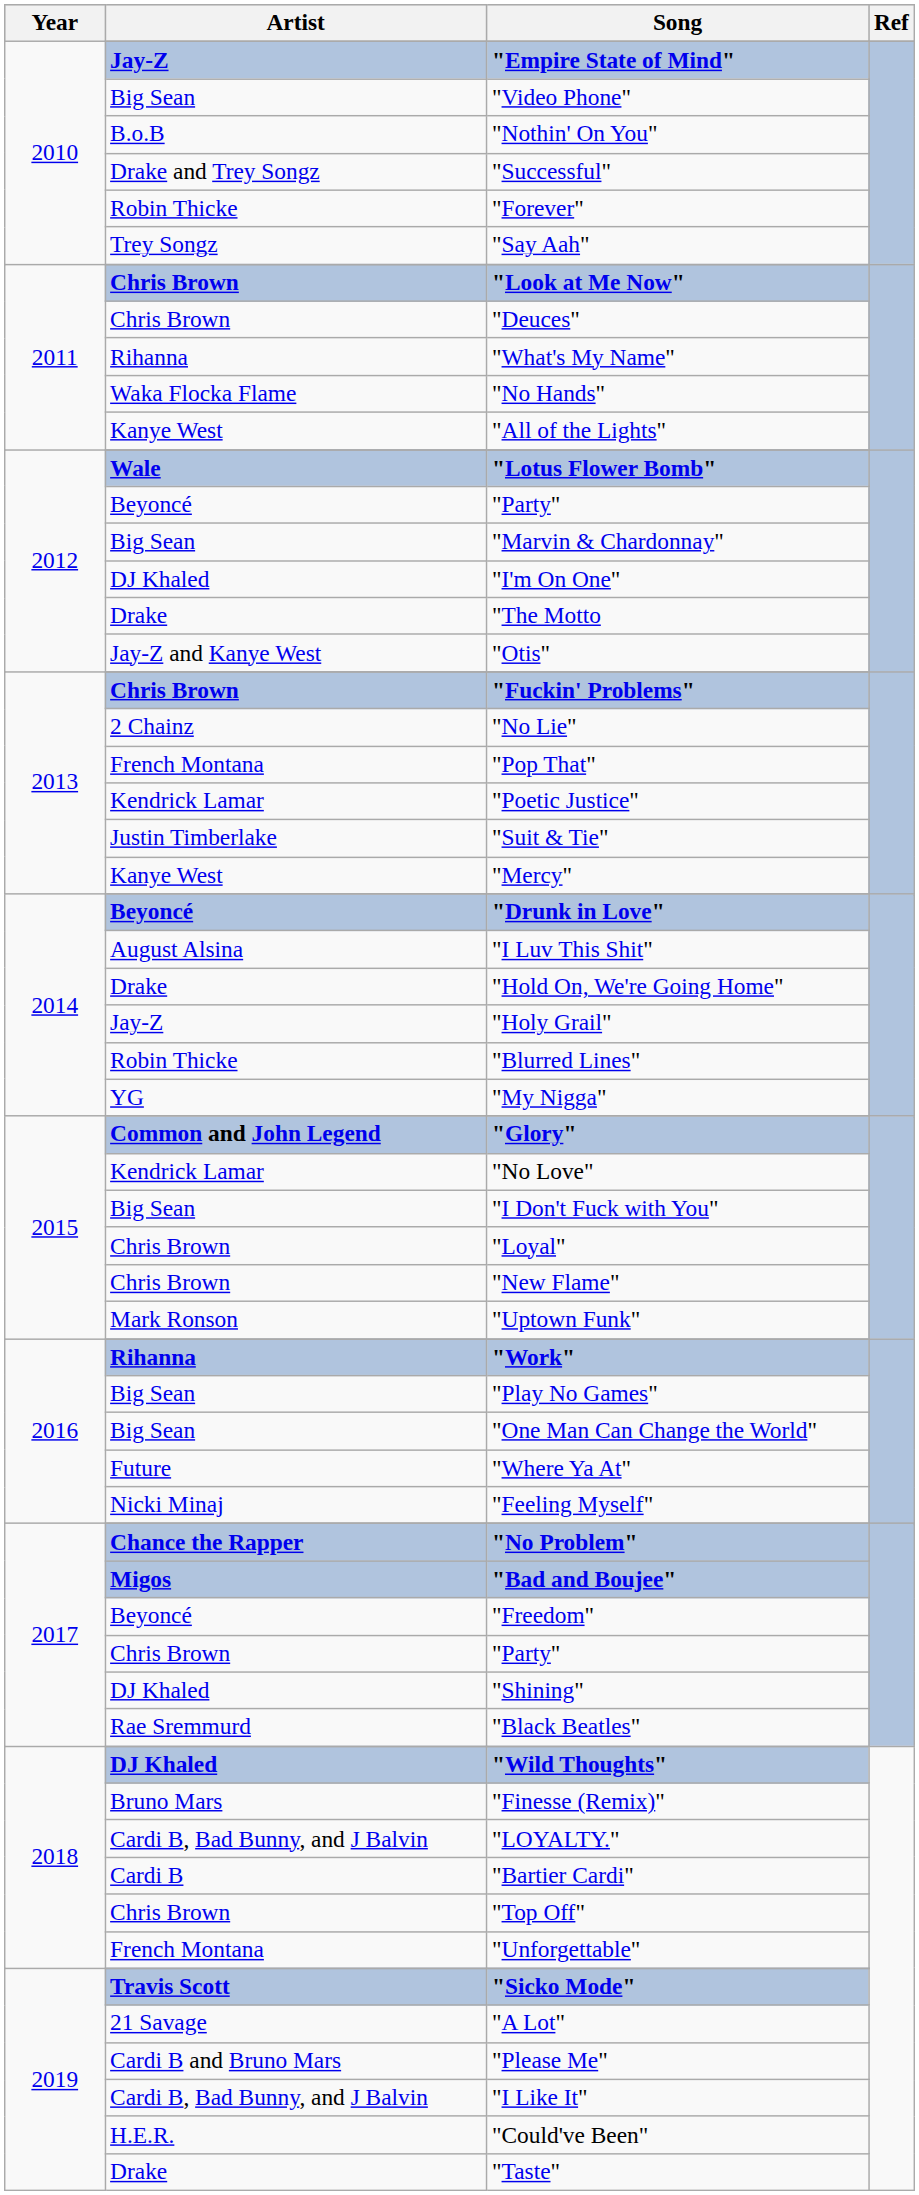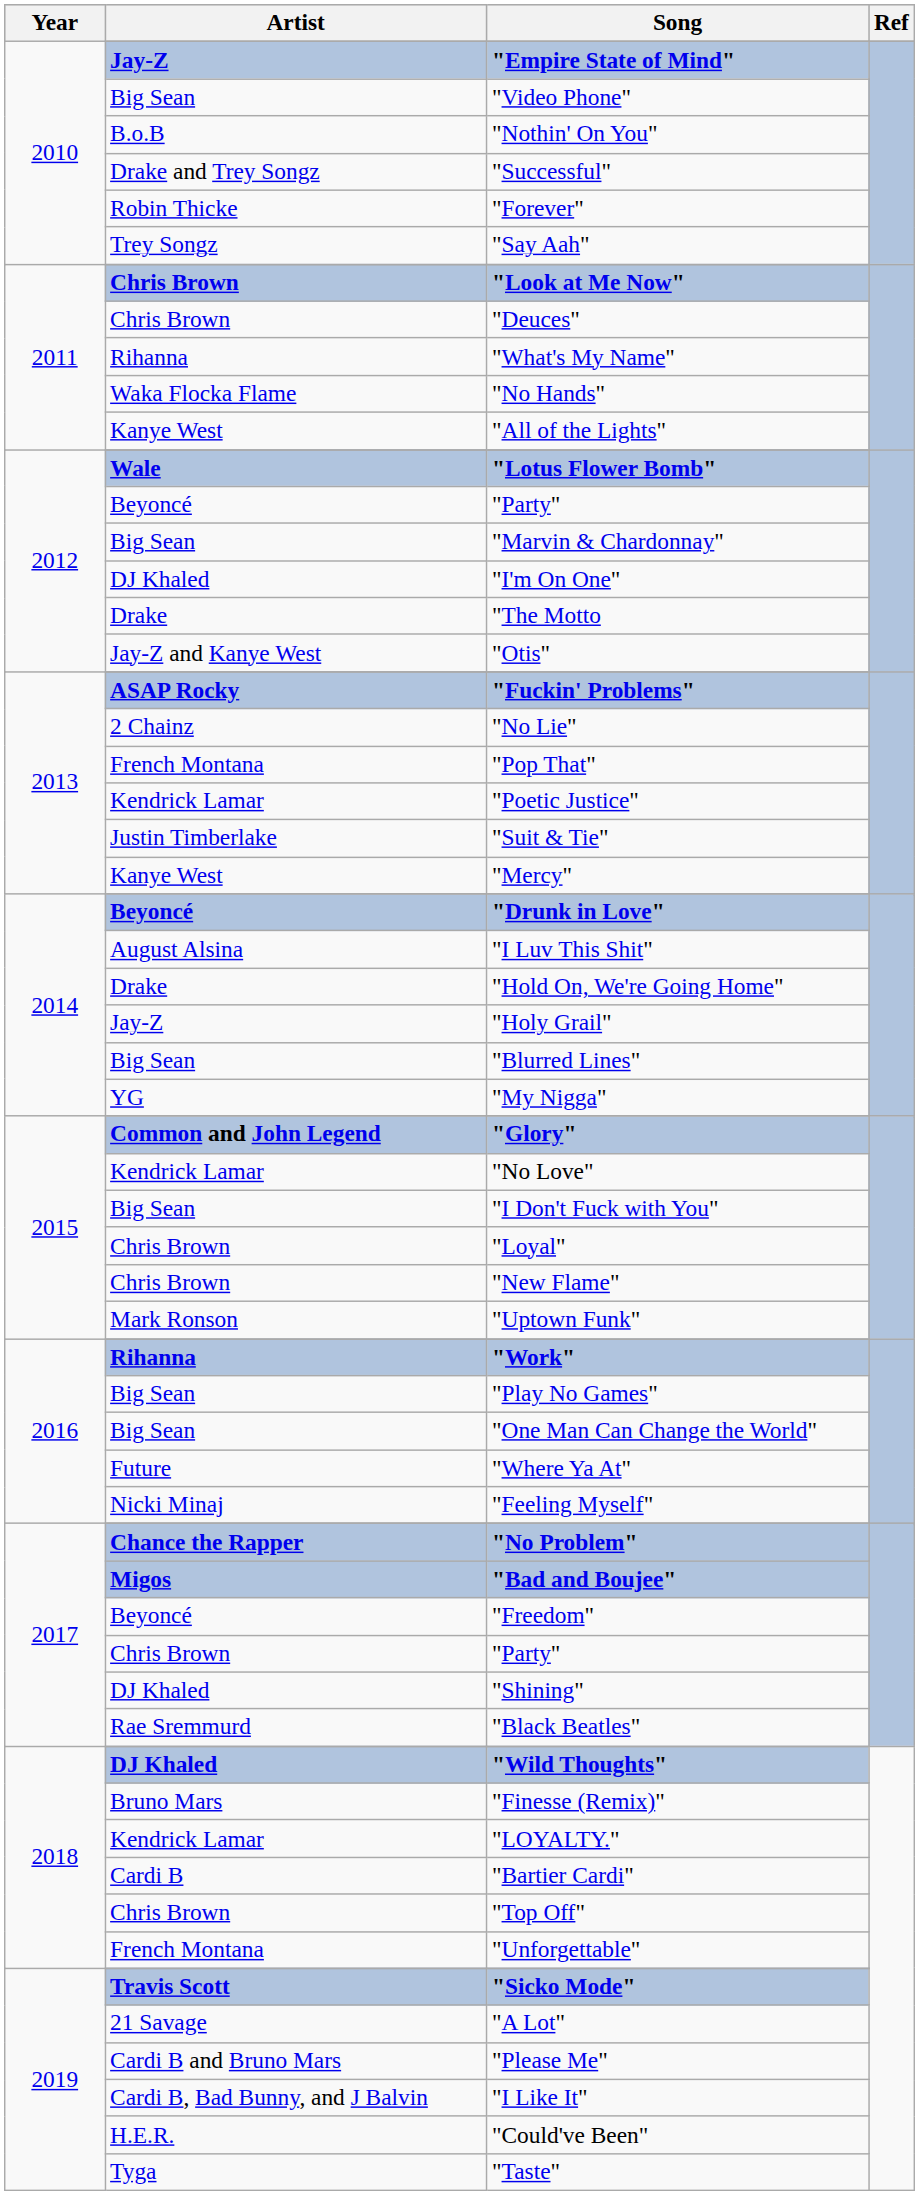"Fuckin' Problems" | Artist: Chris Brown -> ASAP Rocky
"Blurred Lines" | Artist: Robin Thicke -> Big Sean
"LOYALTY." | Artist: Cardi B, Bad Bunny, and J Balvin -> Kendrick Lamar
"Taste" | Artist: Drake -> Tyga
